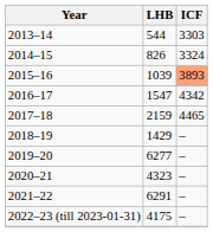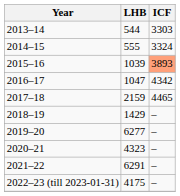2014–15 | LHB: 826 -> 555
2016–17 | LHB: 1547 -> 1047
